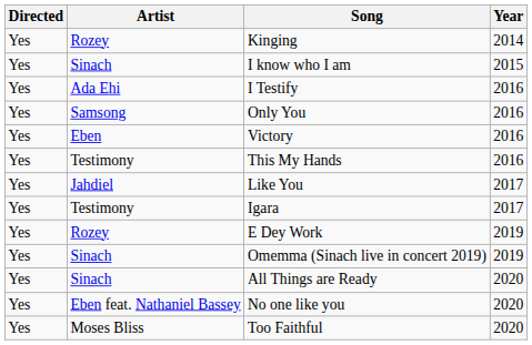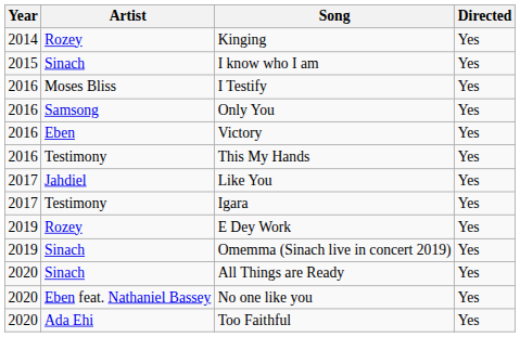columns swapped: Year <-> Directed
I Testify | Artist: Ada Ehi -> Moses Bliss
Too Faithful | Artist: Moses Bliss -> Ada Ehi
